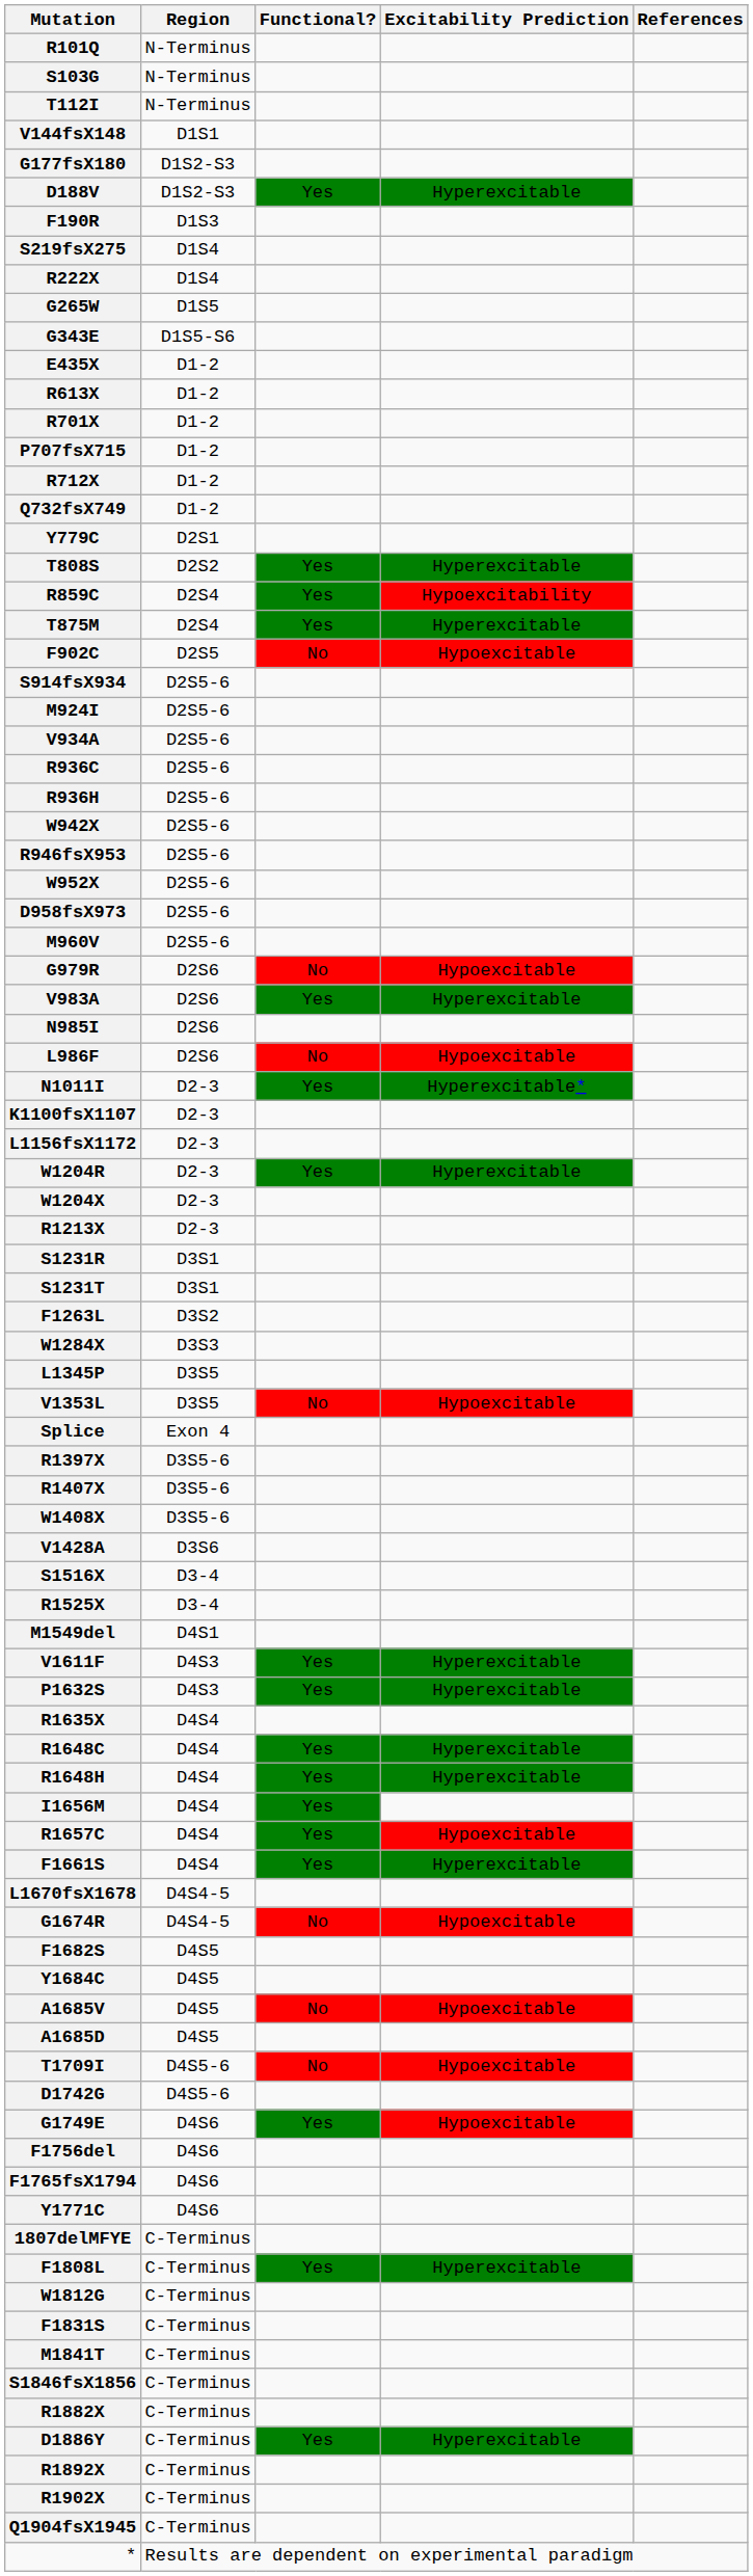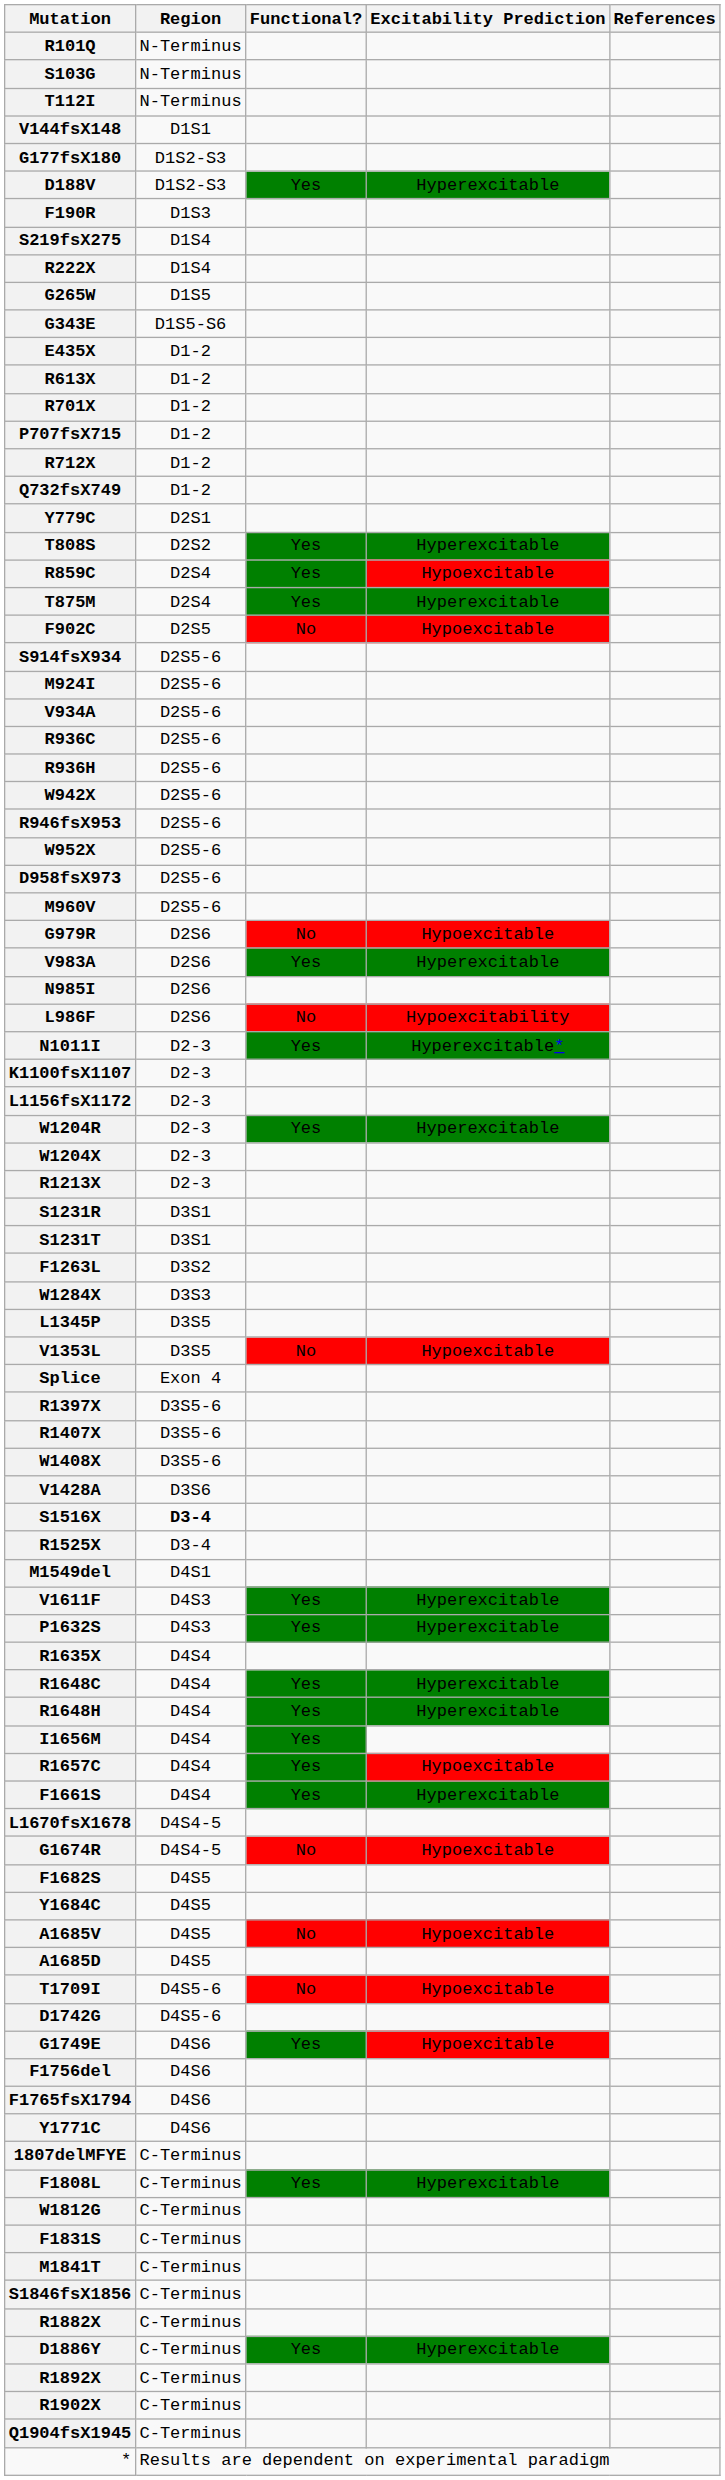R859C | Excitability Prediction: Hypoexcitability -> Hypoexcitable
L986F | Excitability Prediction: Hypoexcitable -> Hypoexcitability
S1516X | Region: normal -> bold
